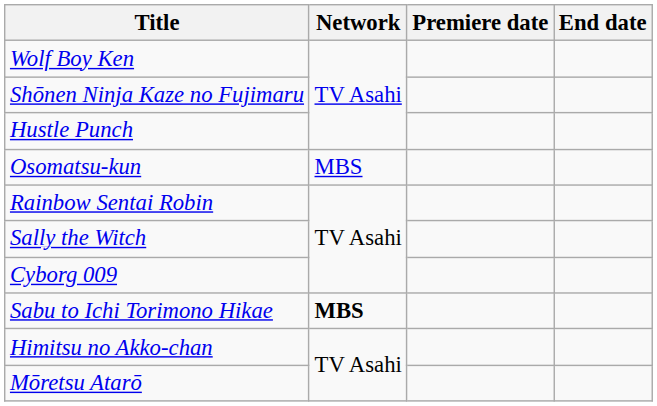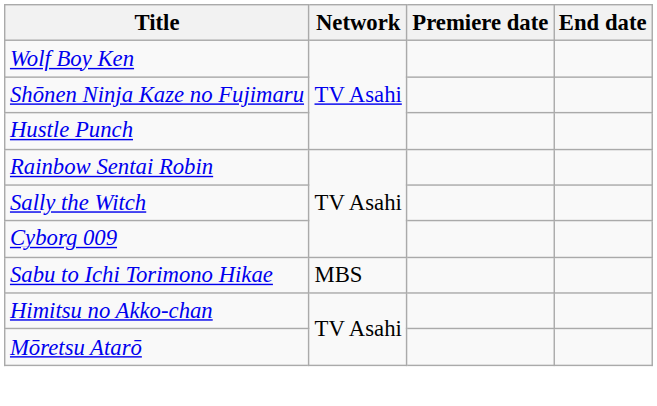- row: Osomatsu-kun | MBS
Sabu to Ichi Torimono Hikae | Network: bold -> normal
